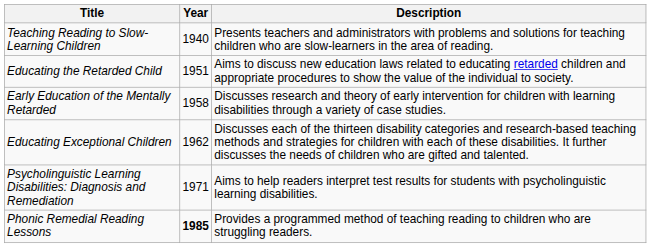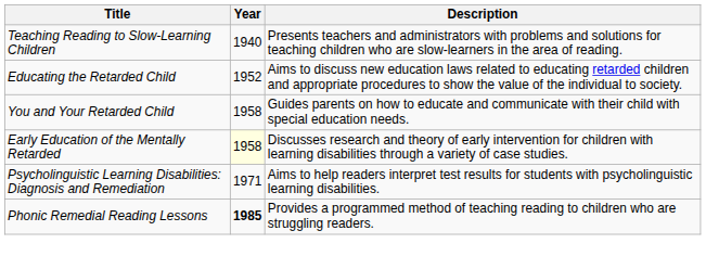Educating the Retarded Child | Year: 1951 -> 1952
+ row: You and Your Retarded Child | 1958 | Guides parents on how to educate and communicate with their child with special education needs.
Early Education of the Mentally Retarded | Year: no background -> lightyellow background
- row: Educating Exceptional Children | 1962 | Discusses each of the thirteen disability categories and research-based teaching methods and strategies for children with each of these disabilities. It further discusses the needs of children who are gifted and talented.
